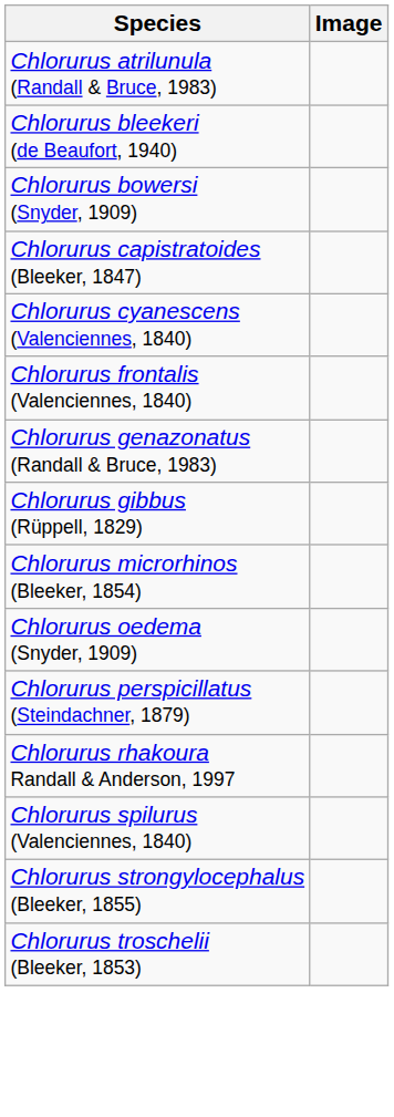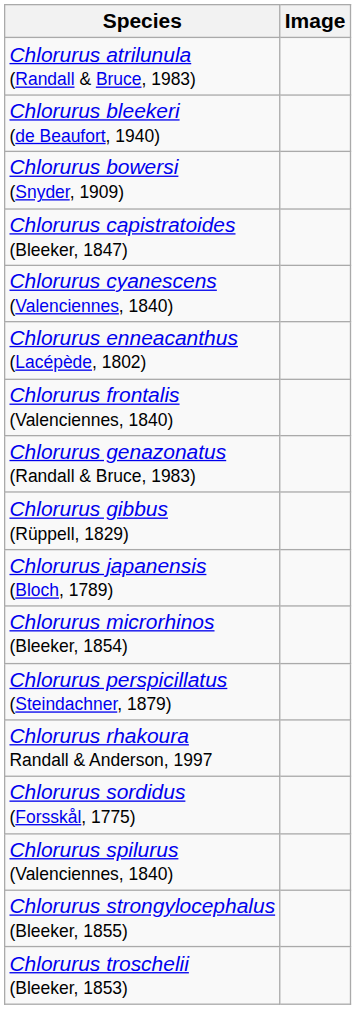+ row: Chlorurus enneacanthus (Lacépède, 1802)
+ row: Chlorurus japanensis (Bloch, 1789)
- row: Chlorurus oedema (Snyder, 1909)
+ row: Chlorurus sordidus (Forsskål, 1775)
